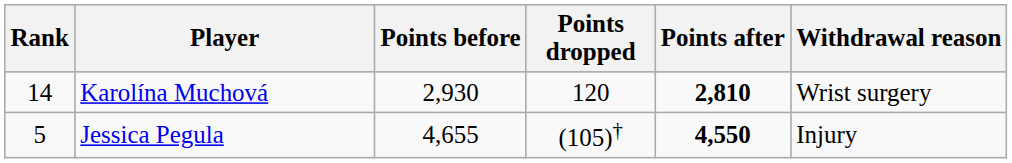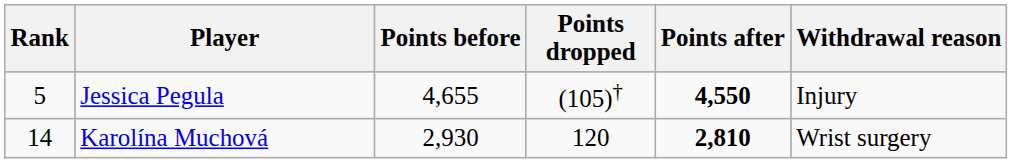rows swapped: Jessica Pegula <-> Karolína Muchová
